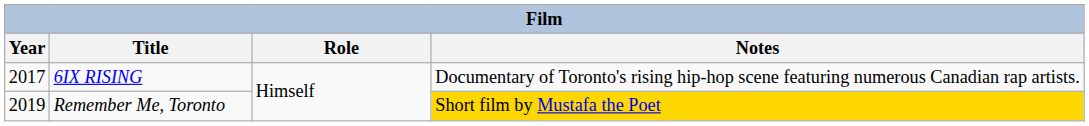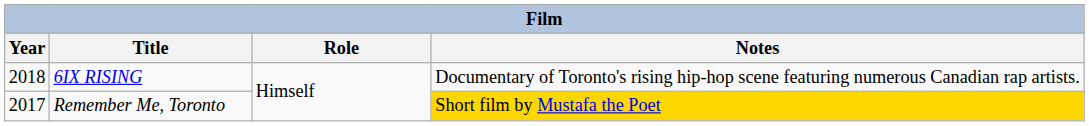6IX RISING | Year: 2017 -> 2018
Remember Me, Toronto | Year: 2019 -> 2017
